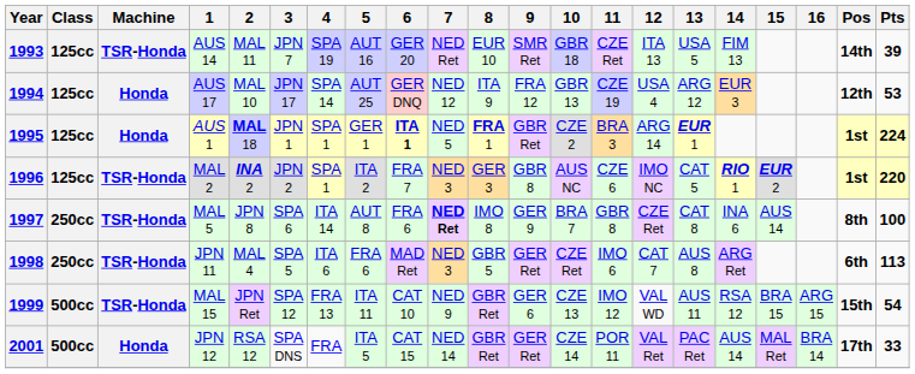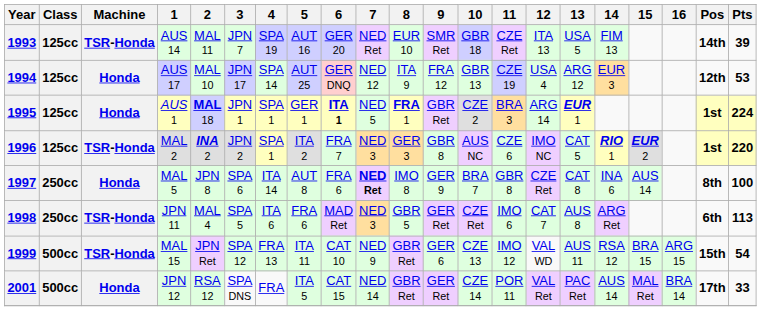1997 | Machine: TSR-Honda -> Honda
